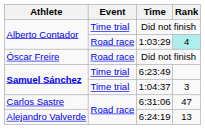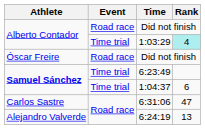Alberto Contador / Did not finish | Event: Time trial -> Road race
1:03:29 | Event: Road race -> Time trial
1:04:37 | Rank: 3 -> 6
